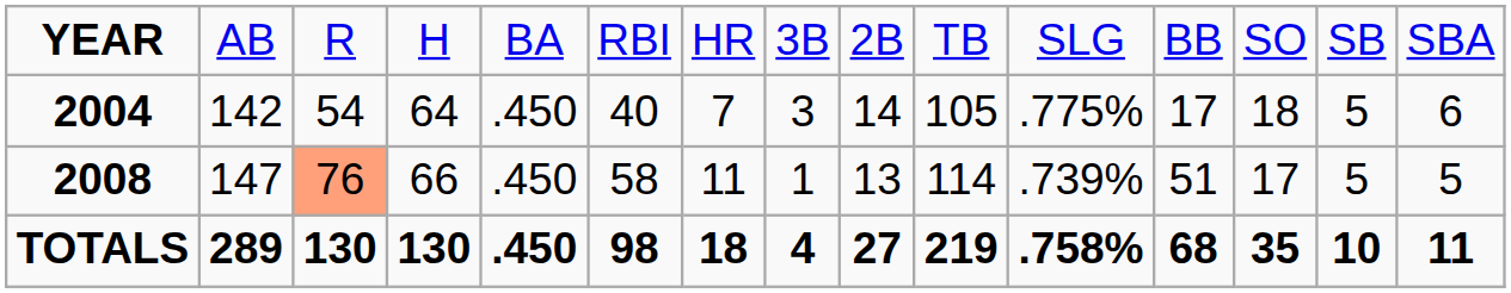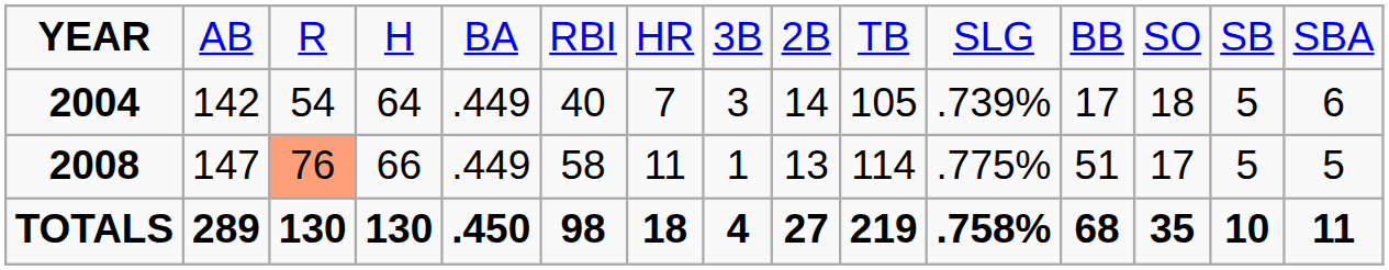2004 | column 5: .450 -> .449
2004 | column 11: .775% -> .739%
2008 | column 5: .450 -> .449
2008 | column 11: .739% -> .775%
